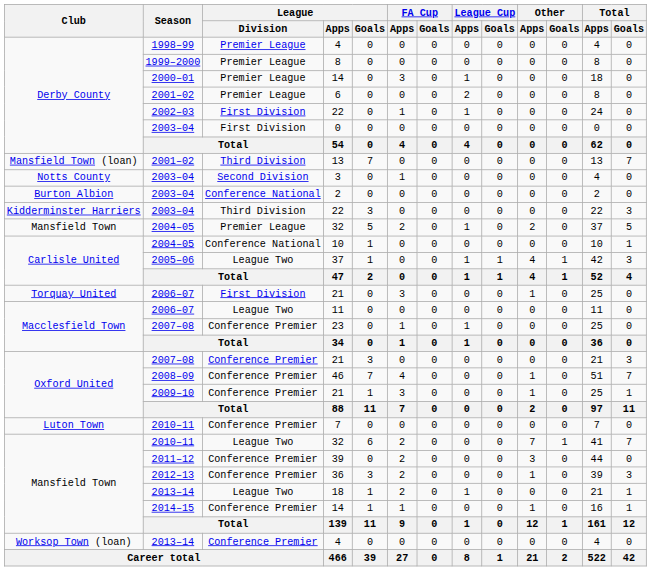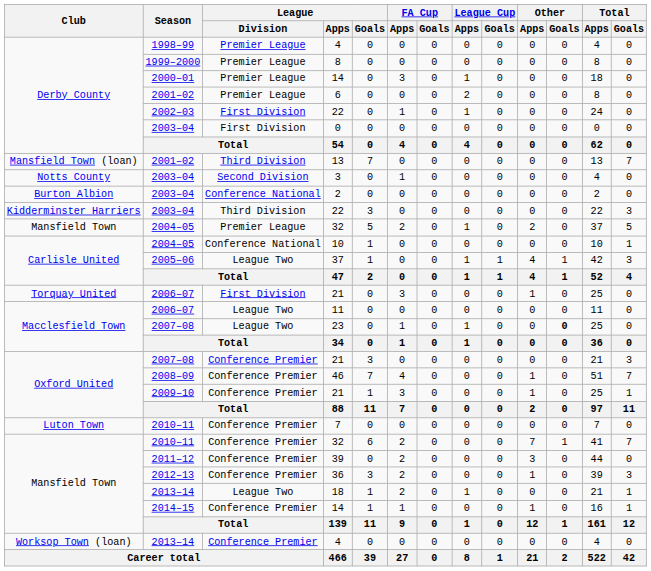23 | League / Division: Conference Premier -> League Two
23 | Other / Goals: normal -> bold
2010–11 / 32 | League / Division: League Two -> Conference Premier
